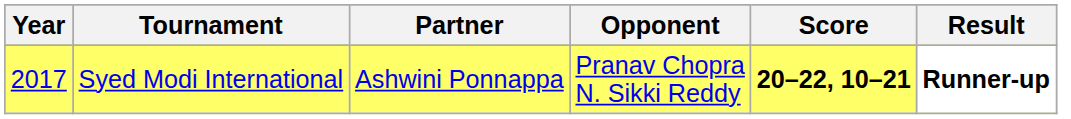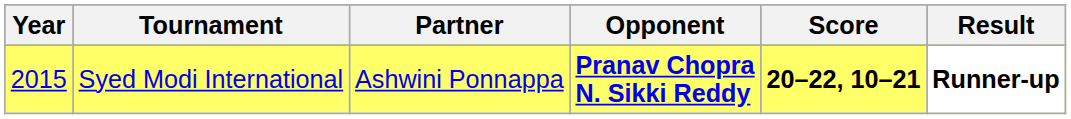Syed Modi International | Year: 2017 -> 2015
Syed Modi International | Opponent: normal -> bold
